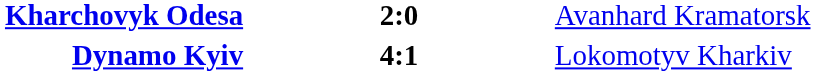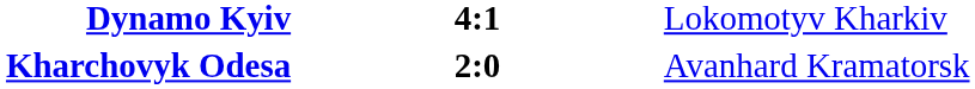rows swapped: Dynamo Kyiv <-> Kharchovyk Odesa
